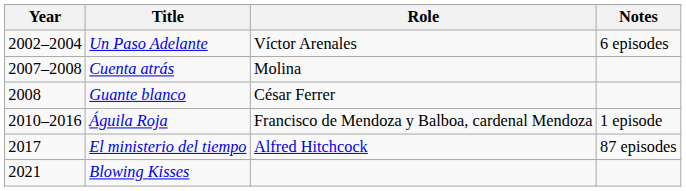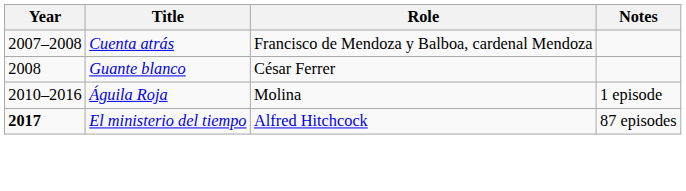- row: 2002–2004 | Un Paso Adelante | Víctor Arenales | 6 episodes
Cuenta atrás | Role: Molina -> Francisco de Mendoza y Balboa, cardenal Mendoza
Águila Roja | Role: Francisco de Mendoza y Balboa, cardenal Mendoza -> Molina
El ministerio del tiempo | Year: normal -> bold
- row: 2021 | Blowing Kisses
